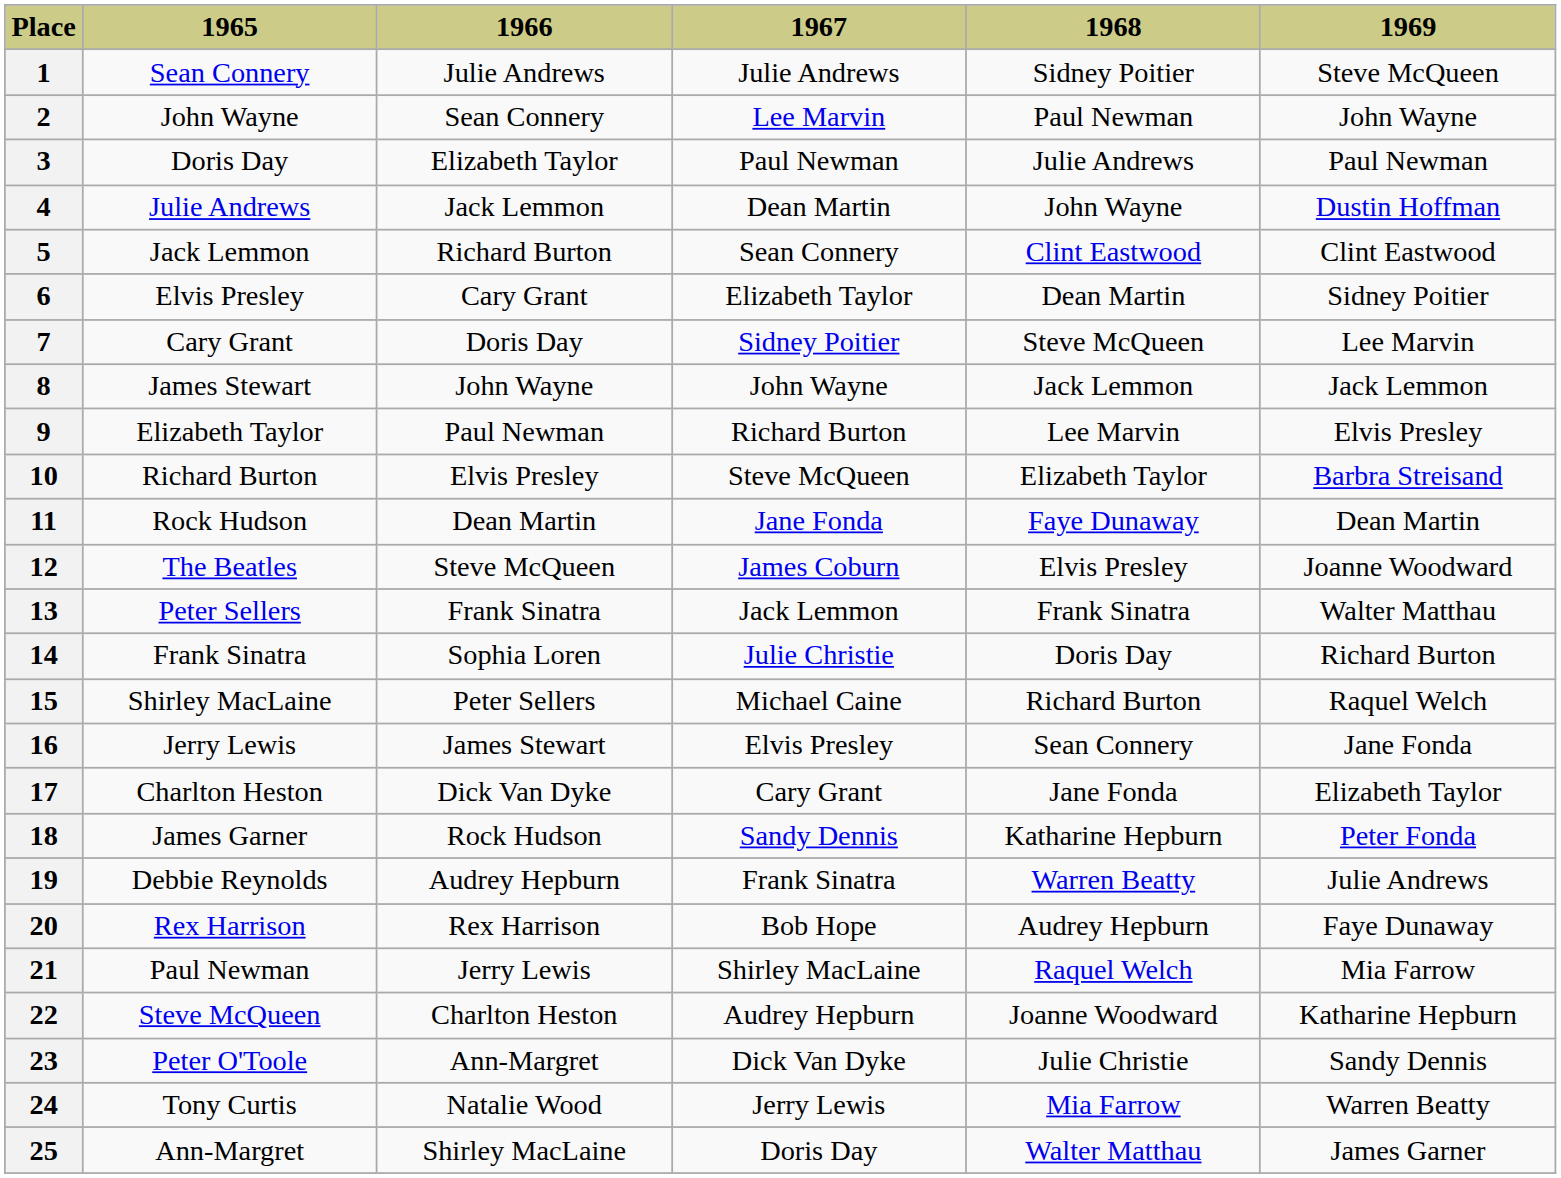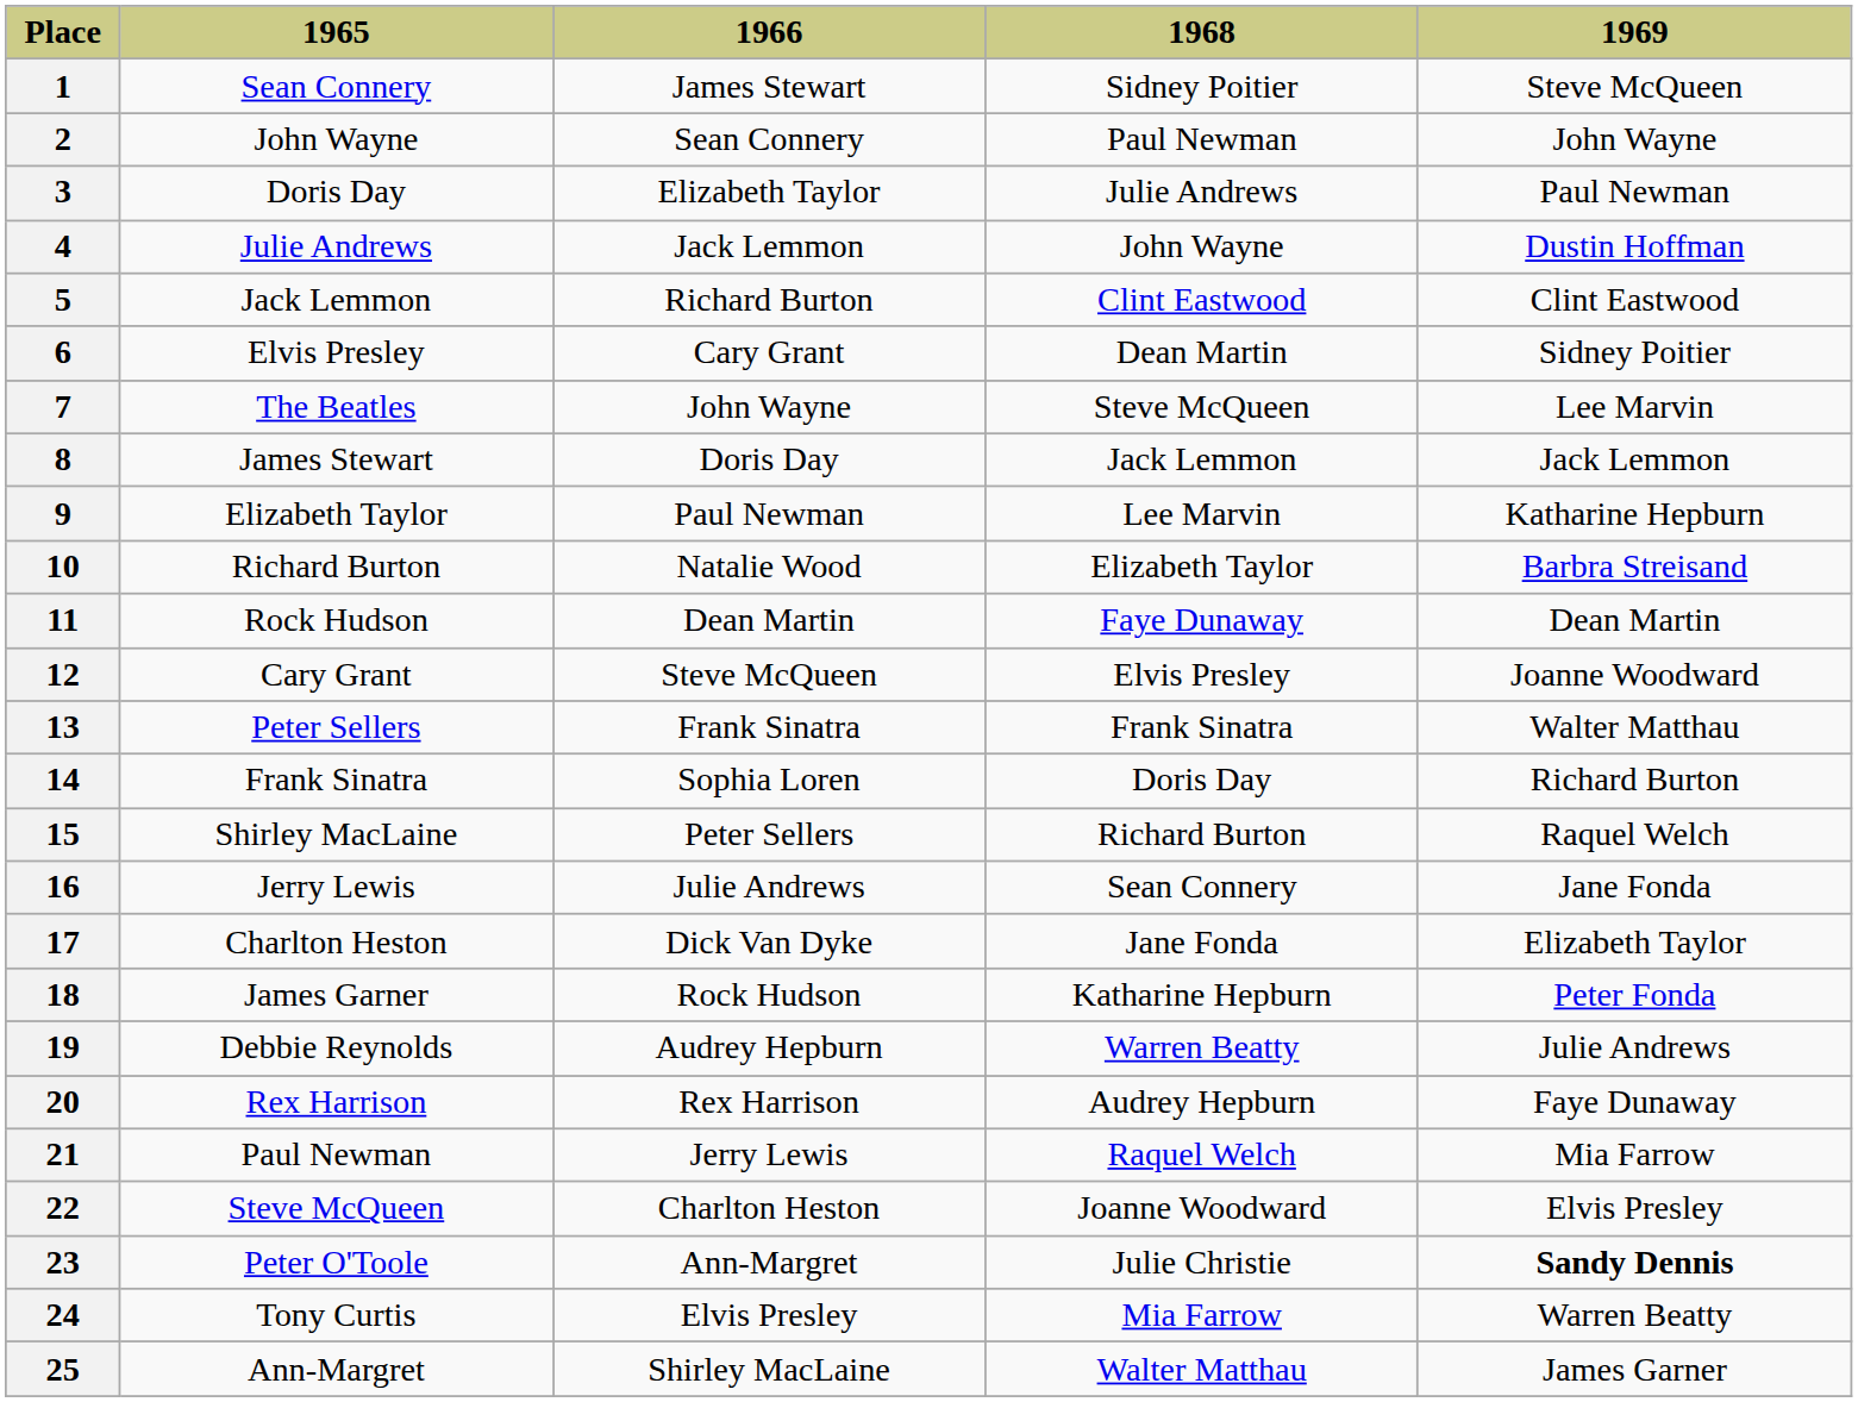- column: 1967 | Julie Andrews | Lee Marvin | Paul Newman | Dean Martin | Sean Connery | Elizabeth Taylor | Sidney Poitier | John Wayne | Richard Burton | Steve McQueen | Jane Fonda | James Coburn | Jack Lemmon | Julie Christie | Michael Caine | Elvis Presley | Cary Grant | Sandy Dennis | Frank Sinatra | Bob Hope | Shirley MacLaine | Audrey Hepburn | Dick Van Dyke | Jerry Lewis | Doris Day
1 | 1966: Julie Andrews -> James Stewart
7 | 1965: Cary Grant -> The Beatles
7 | 1966: Doris Day -> John Wayne
8 | 1966: John Wayne -> Doris Day
9 | 1969: Elvis Presley -> Katharine Hepburn
10 | 1966: Elvis Presley -> Natalie Wood
12 | 1965: The Beatles -> Cary Grant
16 | 1966: James Stewart -> Julie Andrews
22 | 1969: Katharine Hepburn -> Elvis Presley
23 | 1969: normal -> bold
24 | 1966: Natalie Wood -> Elvis Presley
